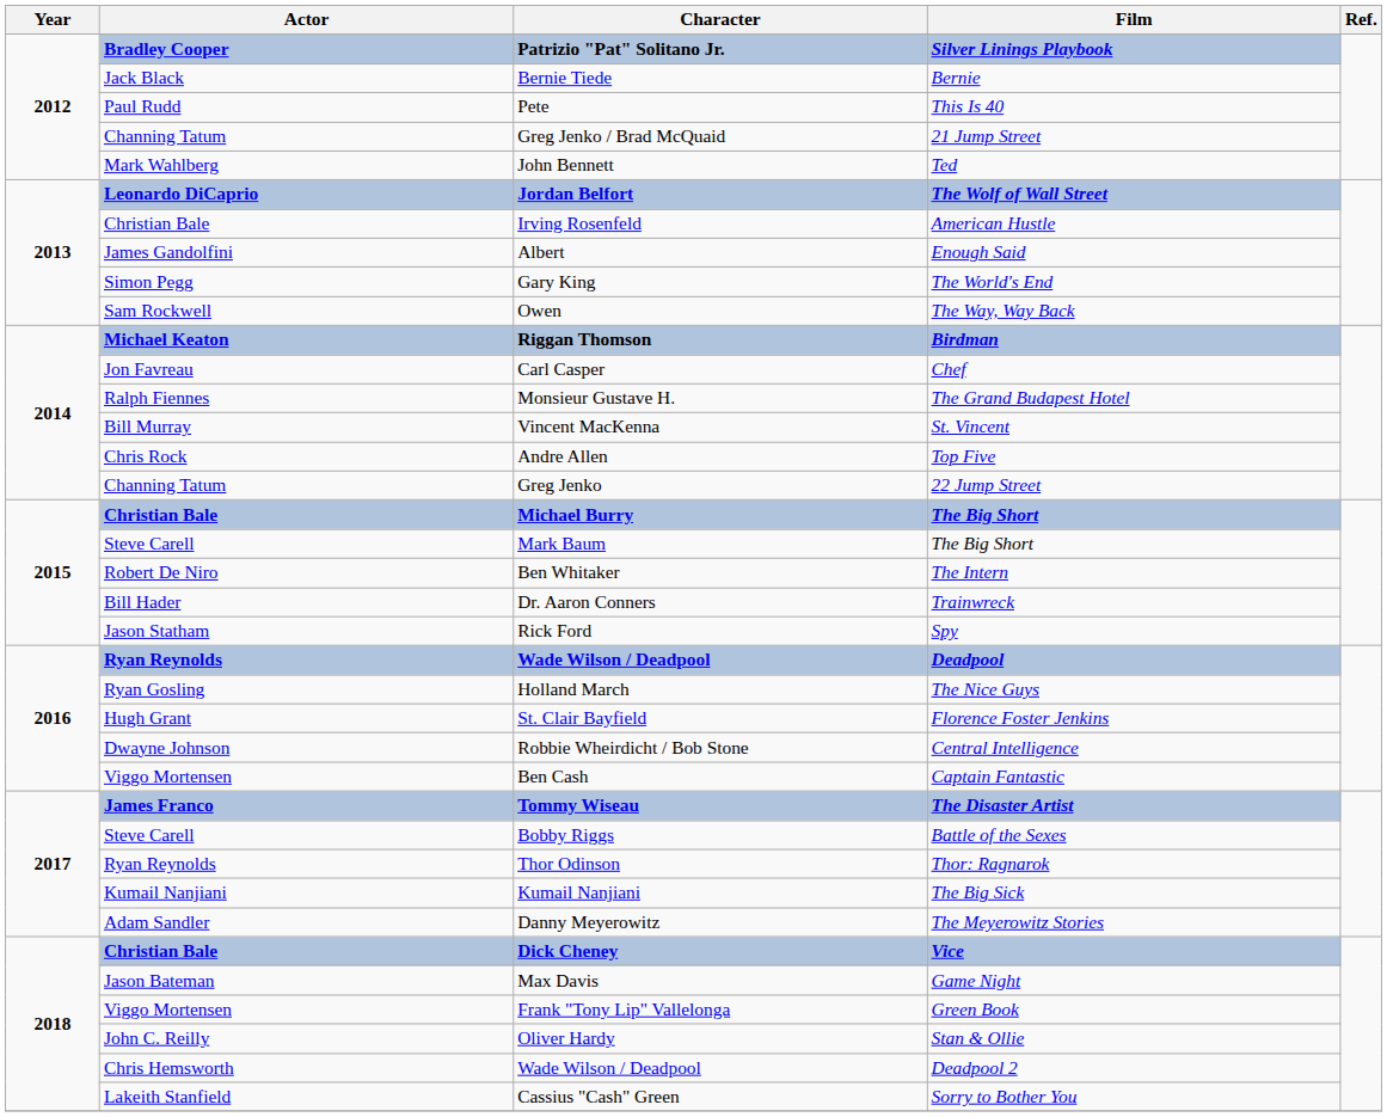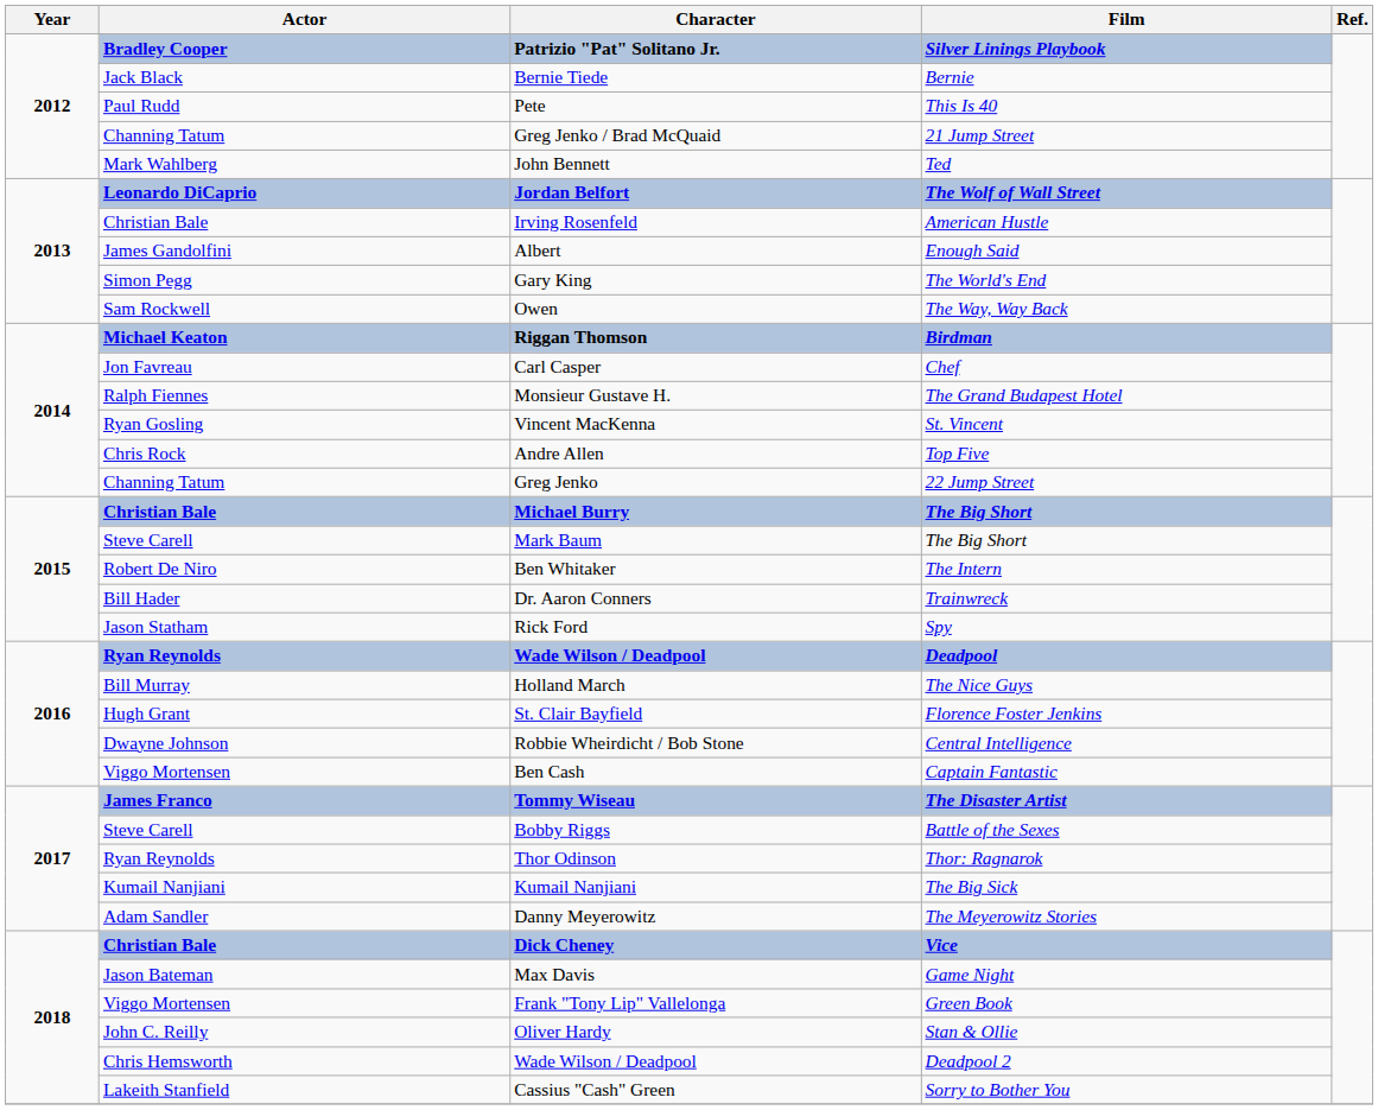Vincent MacKenna | Actor: Bill Murray -> Ryan Gosling
Holland March | Actor: Ryan Gosling -> Bill Murray
